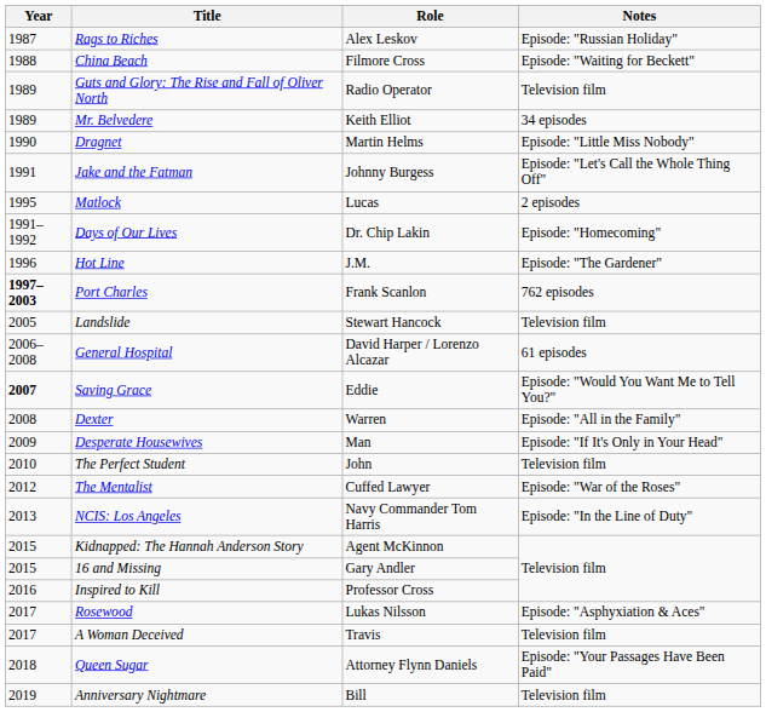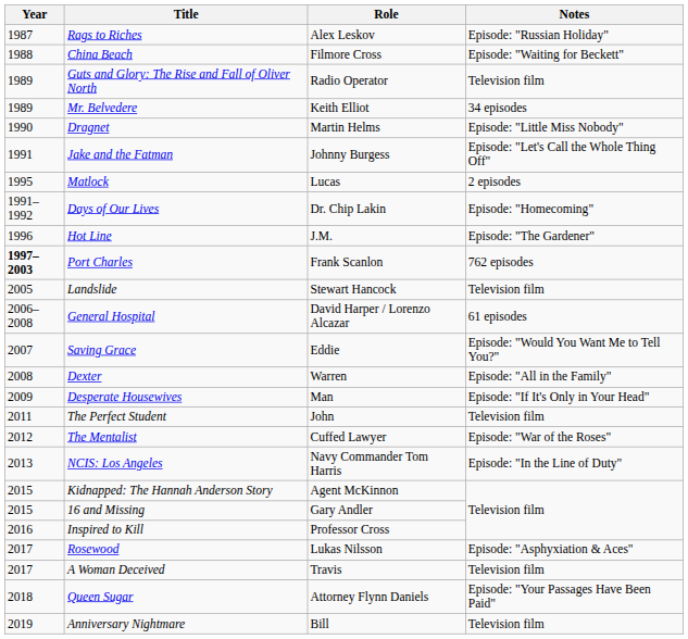Saving Grace | Year: bold -> normal
The Perfect Student | Year: 2010 -> 2011
